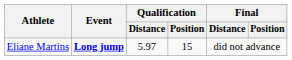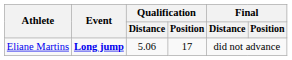Eliane Martins | Qualification / Distance: 5.97 -> 5.06
Eliane Martins | Qualification / Position: 15 -> 17
